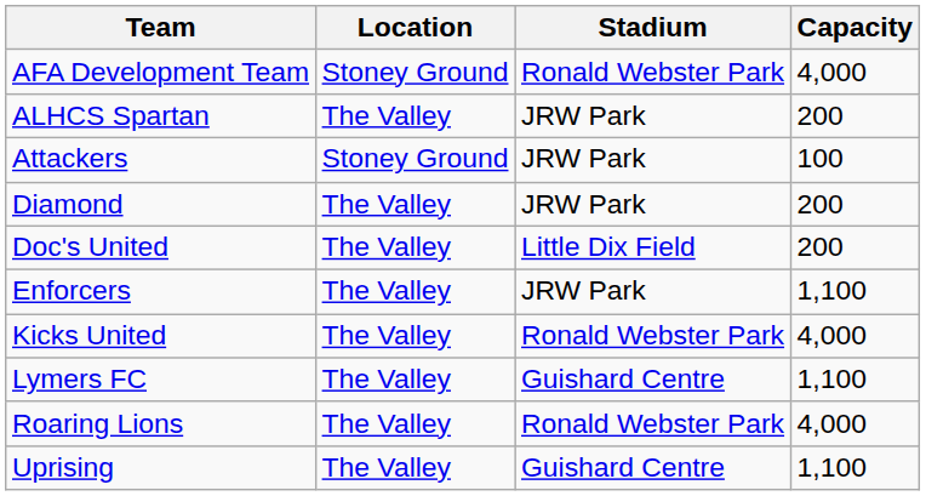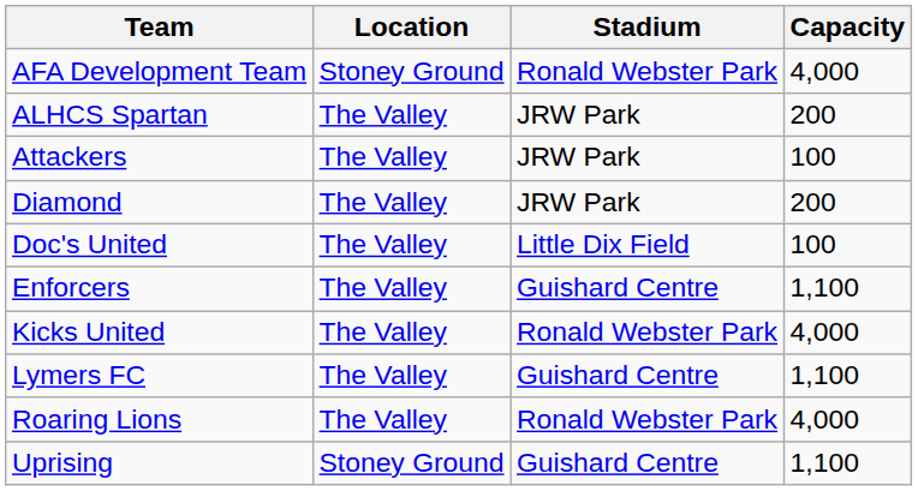Attackers | Location: Stoney Ground -> The Valley
Doc's United | Capacity: 200 -> 100
Enforcers | Stadium: JRW Park -> Guishard Centre
Uprising | Location: The Valley -> Stoney Ground
